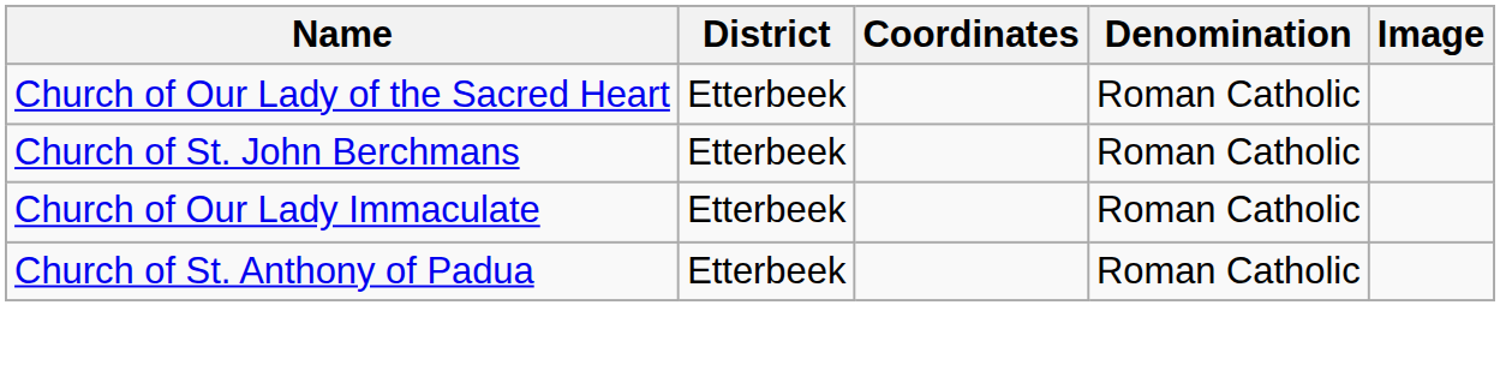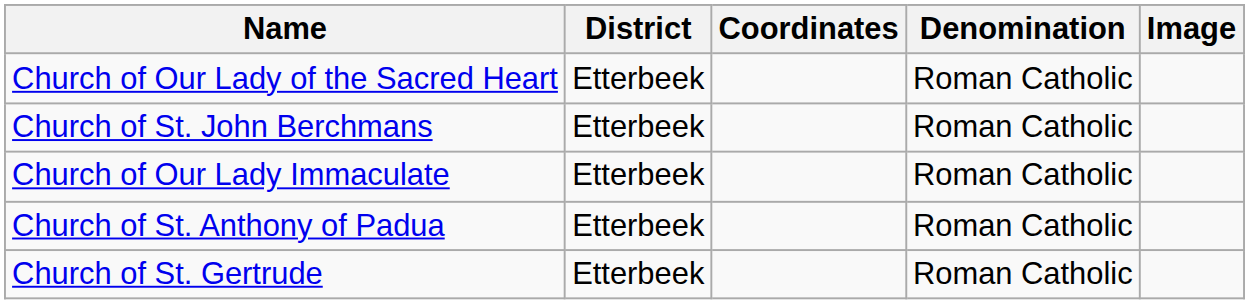+ row: Church of St. Gertrude | Etterbeek | Roman Catholic
